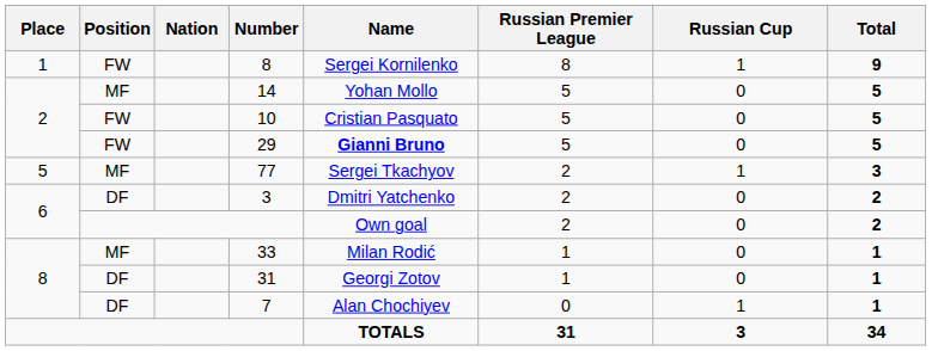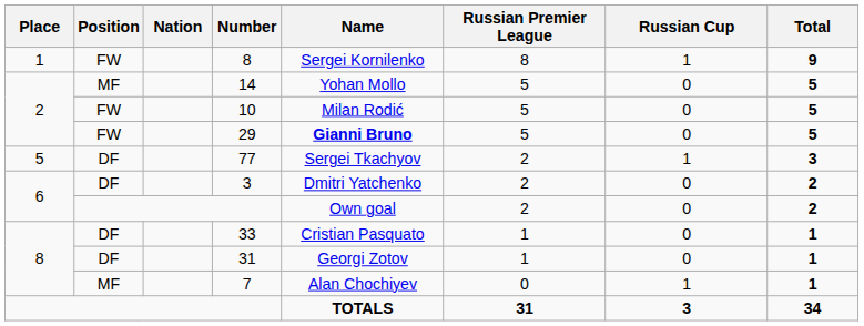10 | Name: Cristian Pasquato -> Milan Rodić
77 | Position: MF -> DF
33 | Position: MF -> DF
33 | Name: Milan Rodić -> Cristian Pasquato
7 | Position: DF -> MF
